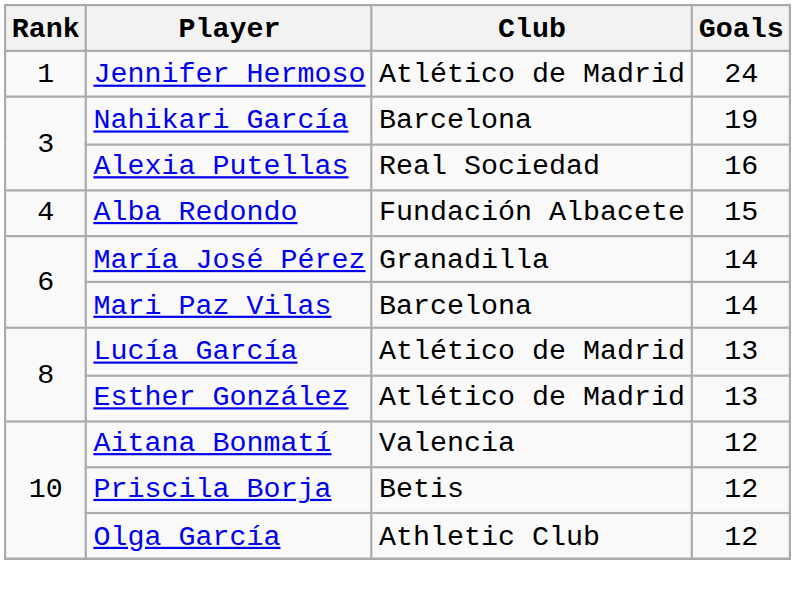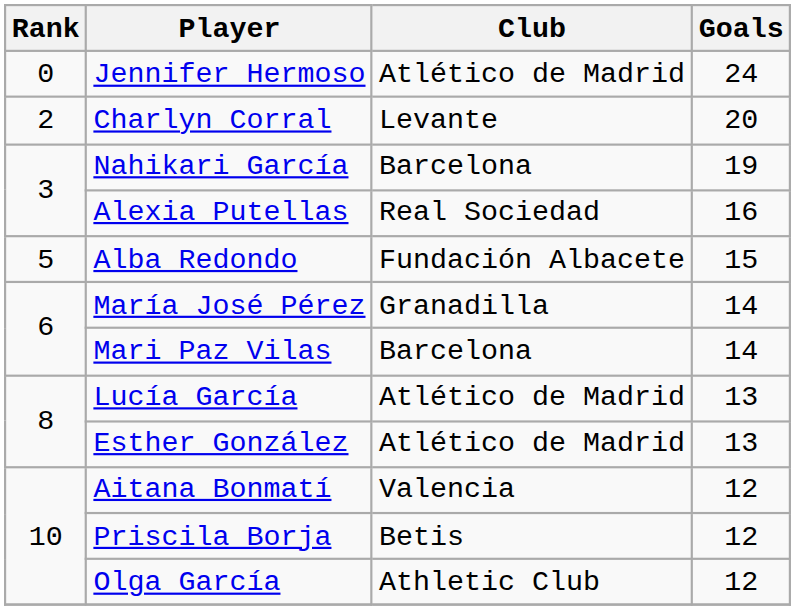Jennifer Hermoso | Rank: 1 -> 0
+ row: 2 | Charlyn Corral | Levante | 20
Alba Redondo | Rank: 4 -> 5
